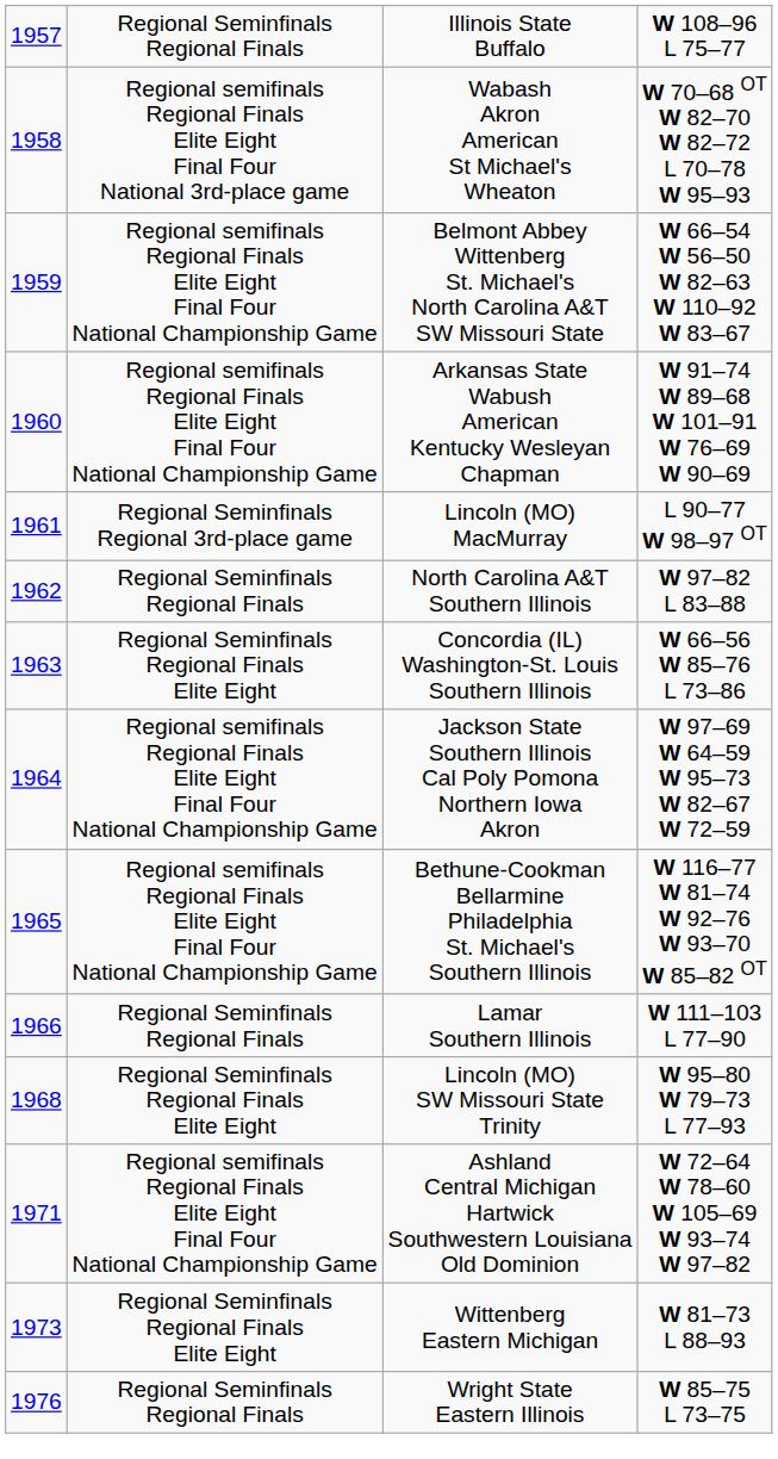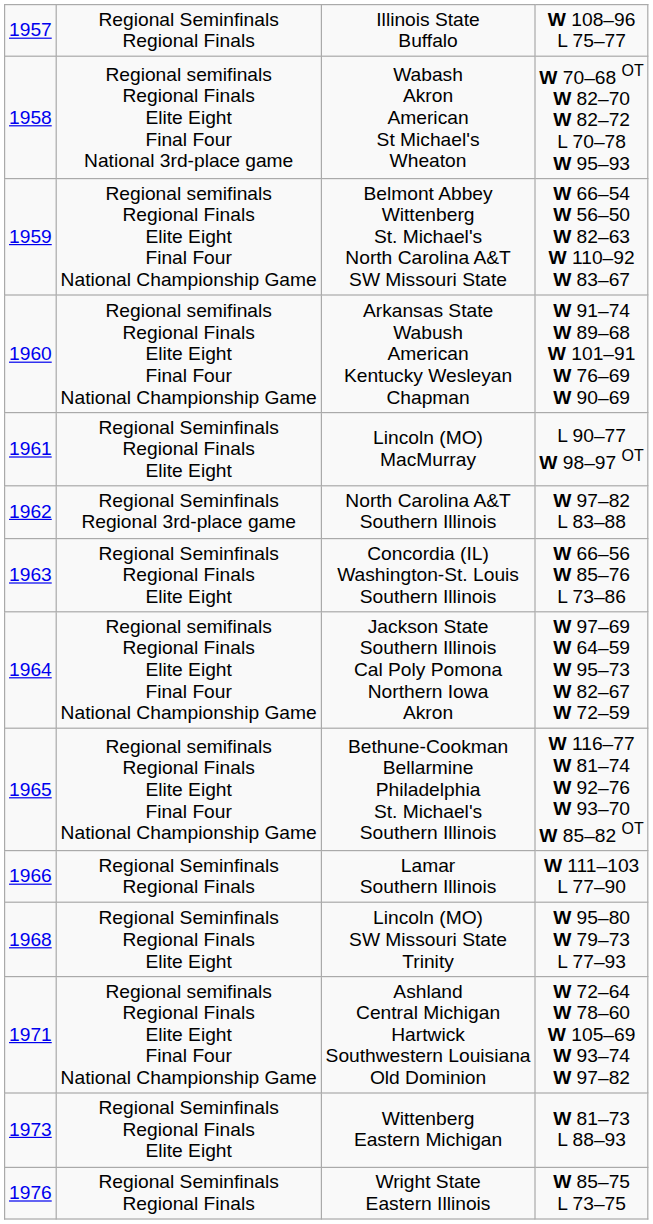Lincoln (MO) MacMurray | column 2: Regional Seminfinals Regional 3rd-place game -> Regional Seminfinals Regional Finals Elite Eight
North Carolina A&T Southern Illinois | column 2: Regional Seminfinals Regional Finals -> Regional Seminfinals Regional 3rd-place game
